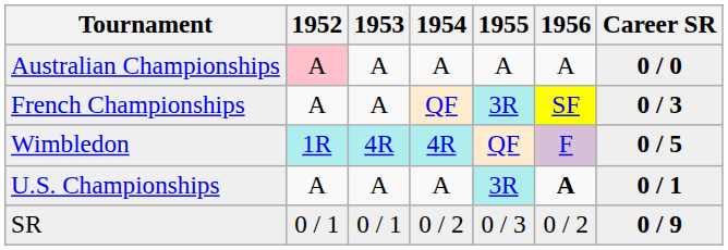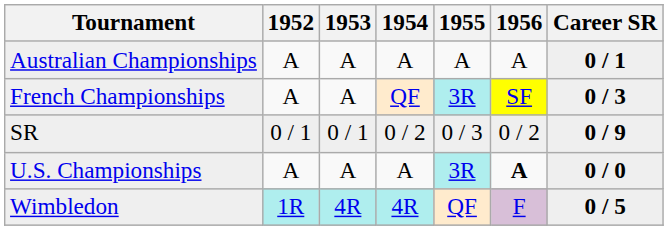Australian Championships | 1952: pink background -> no background
Australian Championships | Career SR: 0 / 0 -> 0 / 1
rows swapped: Wimbledon <-> SR
U.S. Championships | Career SR: 0 / 1 -> 0 / 0
